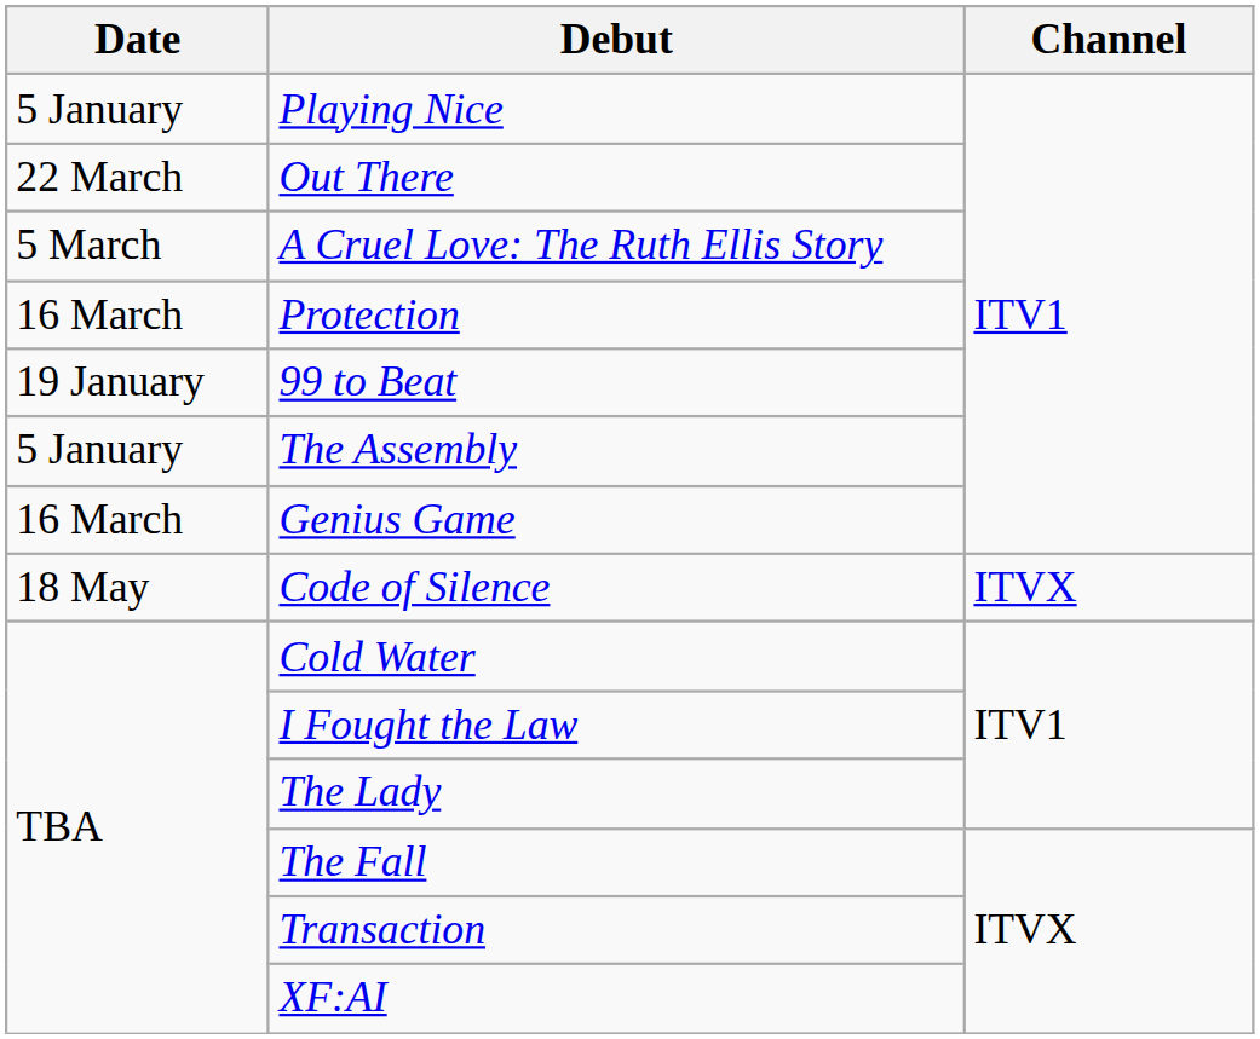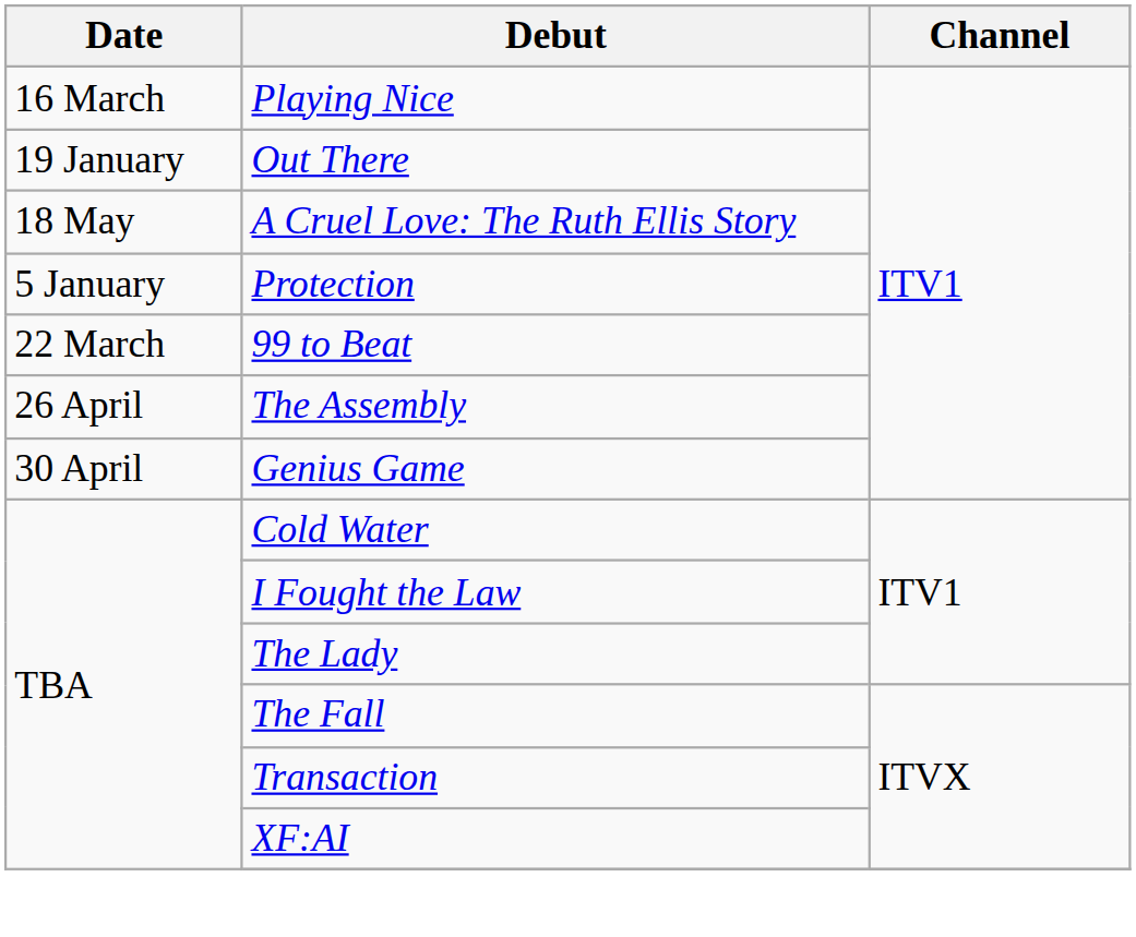Playing Nice | Date: 5 January -> 16 March
Out There | Date: 22 March -> 19 January
A Cruel Love: The Ruth Ellis Story | Date: 5 March -> 18 May
Protection | Date: 16 March -> 5 January
99 to Beat | Date: 19 January -> 22 March
The Assembly | Date: 5 January -> 26 April
Genius Game | Date: 16 March -> 30 April
- row: 18 May | Code of Silence | ITVX
